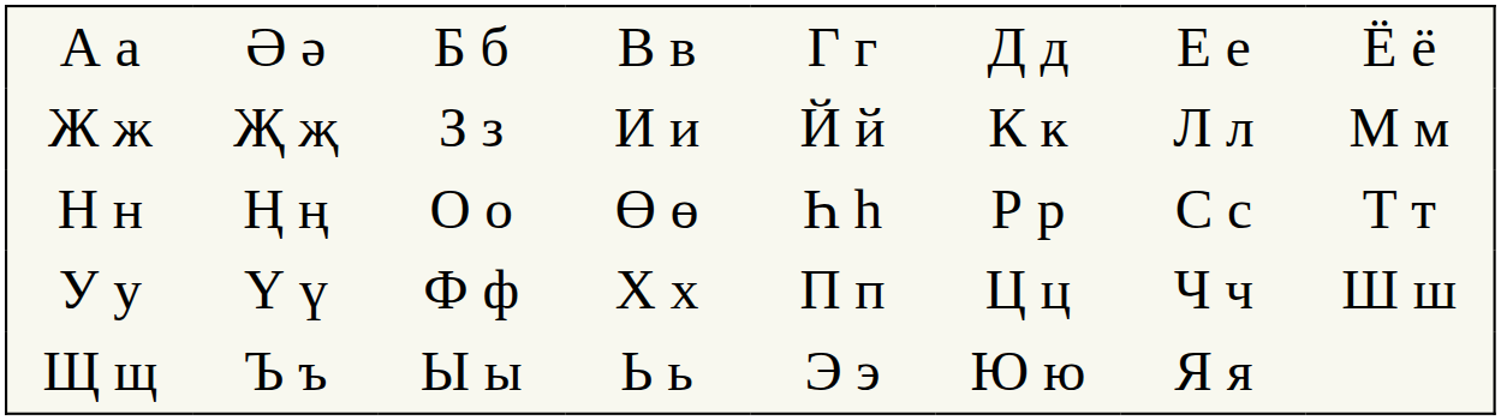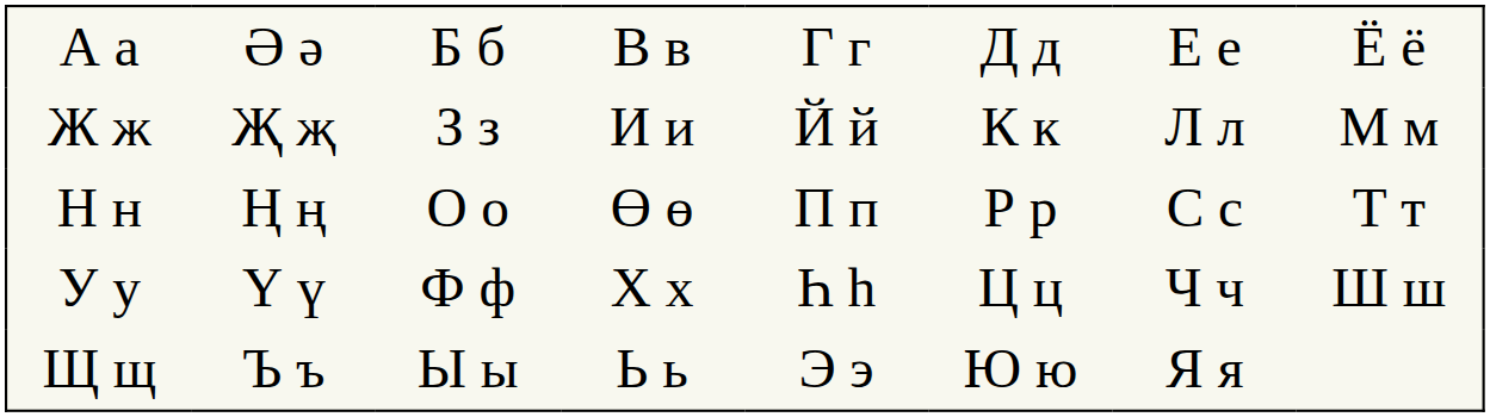Н н | column 5: Һ һ -> П п
У у | column 5: П п -> Һ һ
